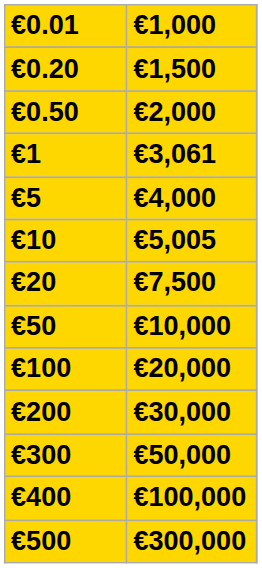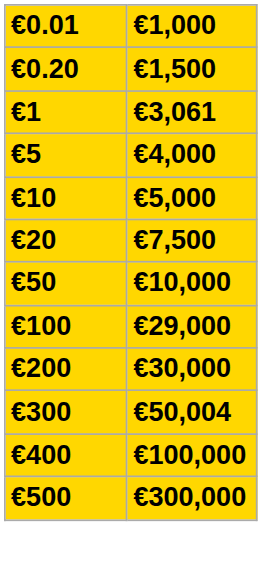- row: €0.50 | €2,000
€10 | €1,000: €5,005 -> €5,000
€100 | €1,000: €20,000 -> €29,000
€300 | €1,000: €50,000 -> €50,004
